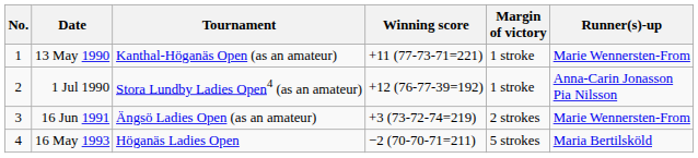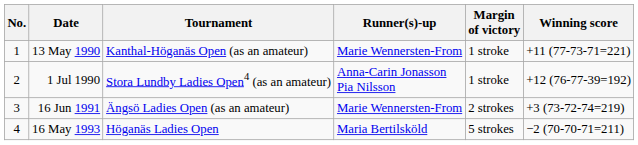columns swapped: Winning score <-> Runner(s)-up
